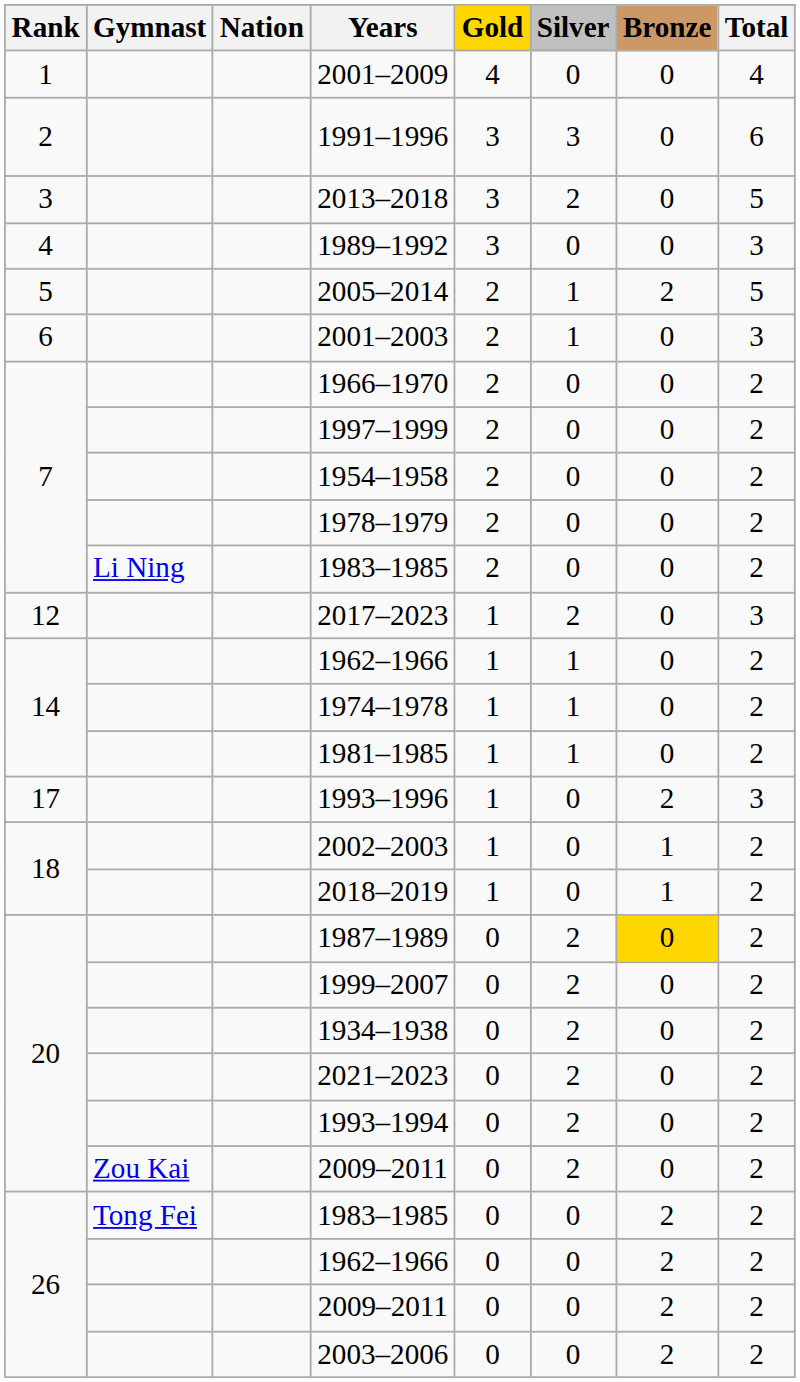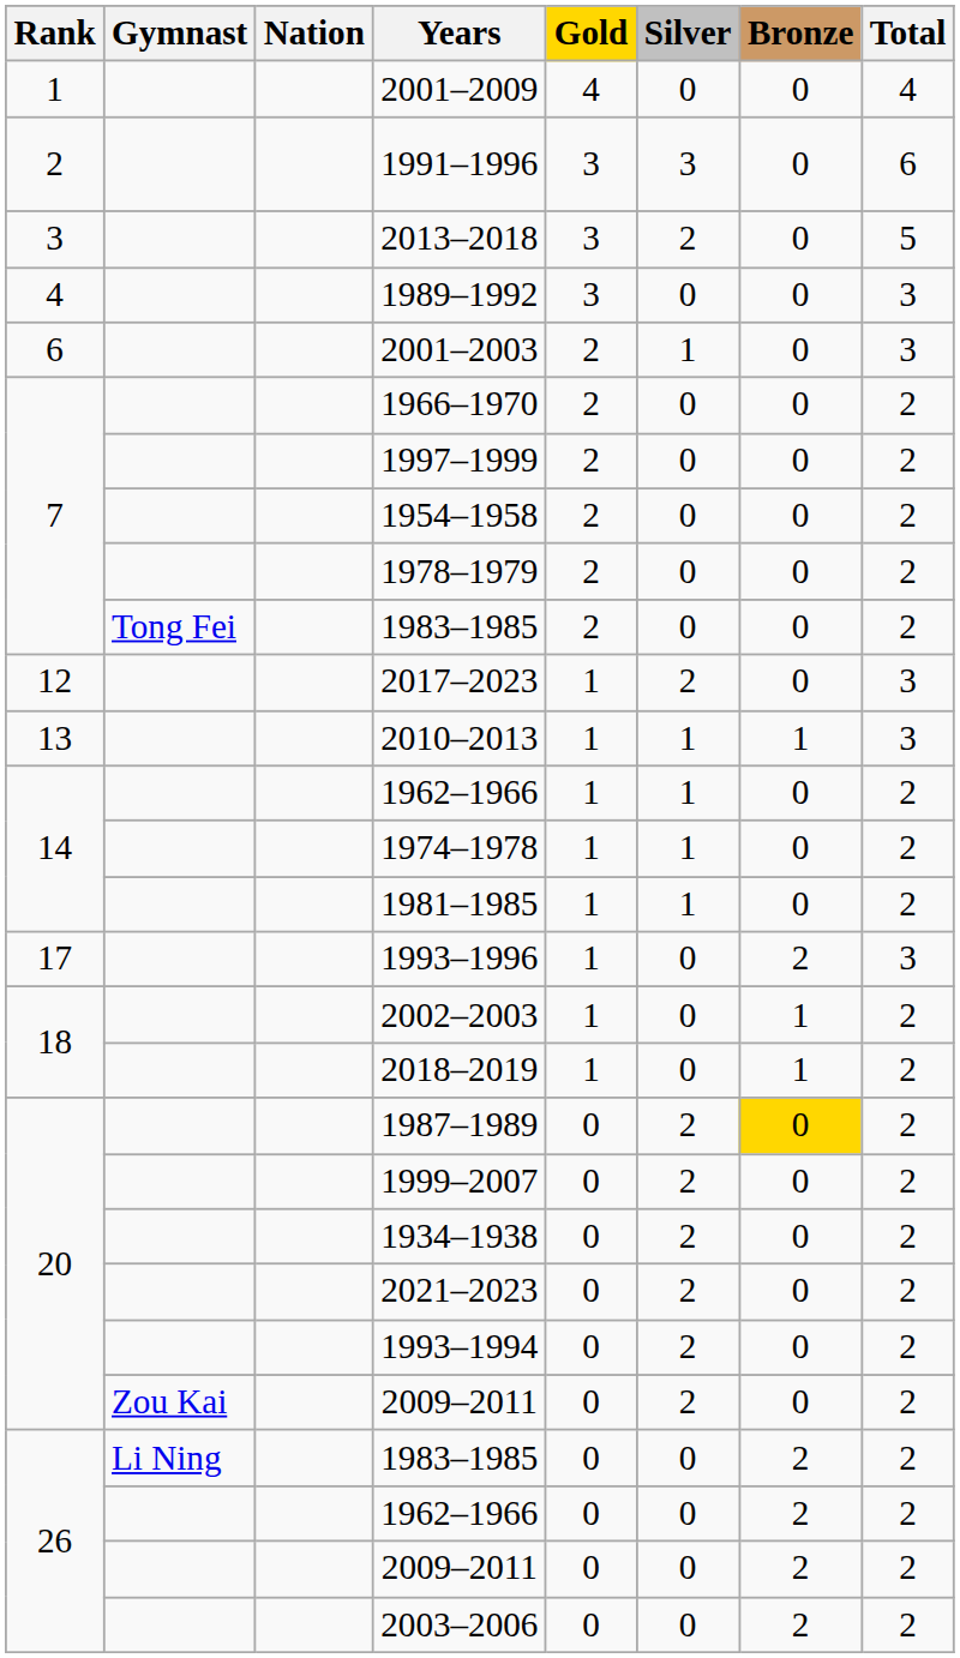- row: 5 | 2005–2014 | 2 | 1 | 2 | 5
7 / 1983–1985 | Gymnast: Li Ning -> Tong Fei
+ row: 13 | 2010–2013 | 1 | 1 | 1 | 3
26 / 1983–1985 | Gymnast: Tong Fei -> Li Ning
